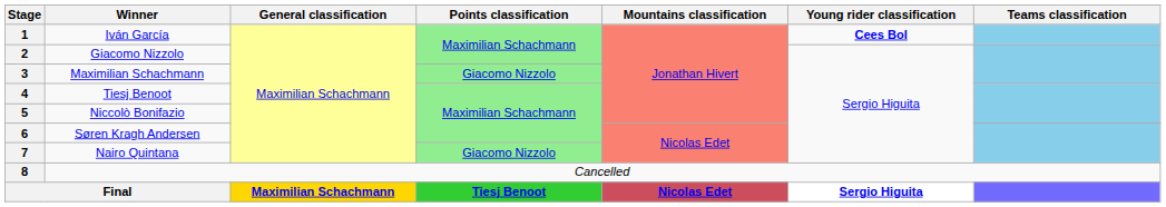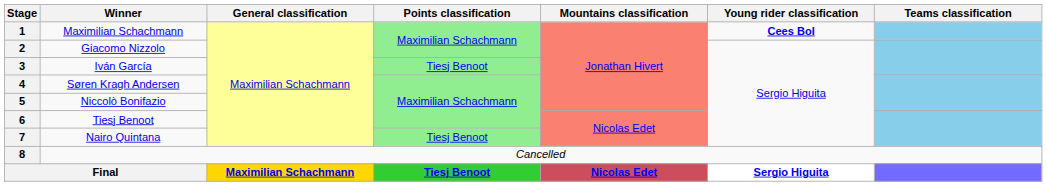1 | Winner: Iván García -> Maximilian Schachmann
3 | Winner: Maximilian Schachmann -> Iván García
3 | Points classification: Giacomo Nizzolo -> Tiesj Benoot
4 | Winner: Tiesj Benoot -> Søren Kragh Andersen
6 | Winner: Søren Kragh Andersen -> Tiesj Benoot
7 | Points classification: Giacomo Nizzolo -> Tiesj Benoot
